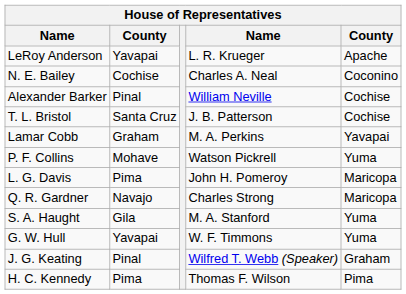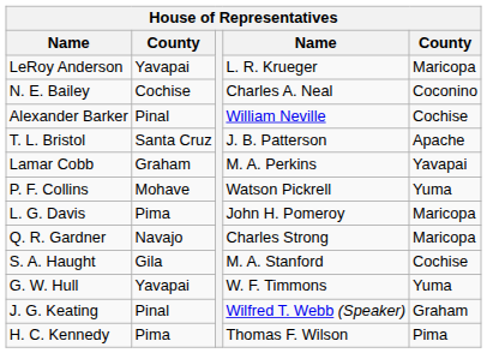LeRoy Anderson | column 5: Apache -> Maricopa
T. L. Bristol | column 5: Cochise -> Apache
S. A. Haught | column 5: Yuma -> Cochise
